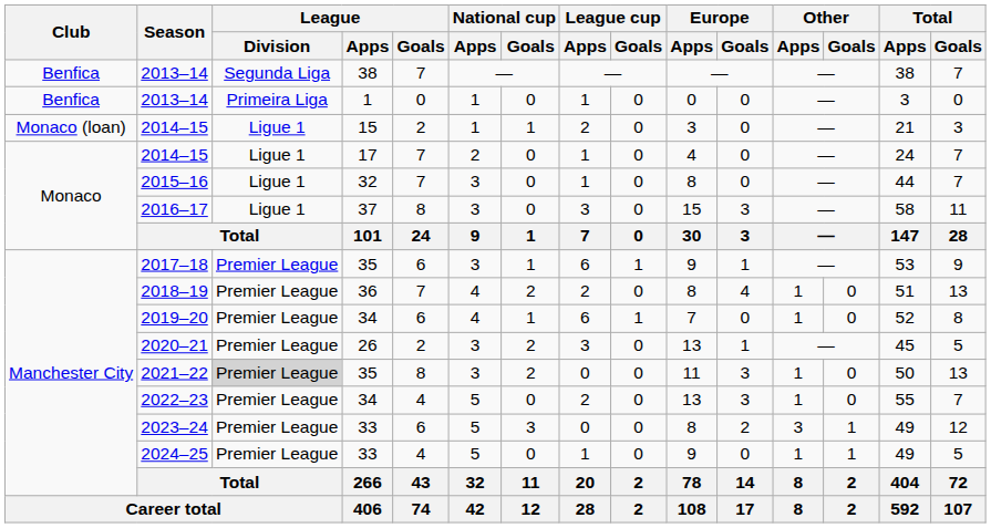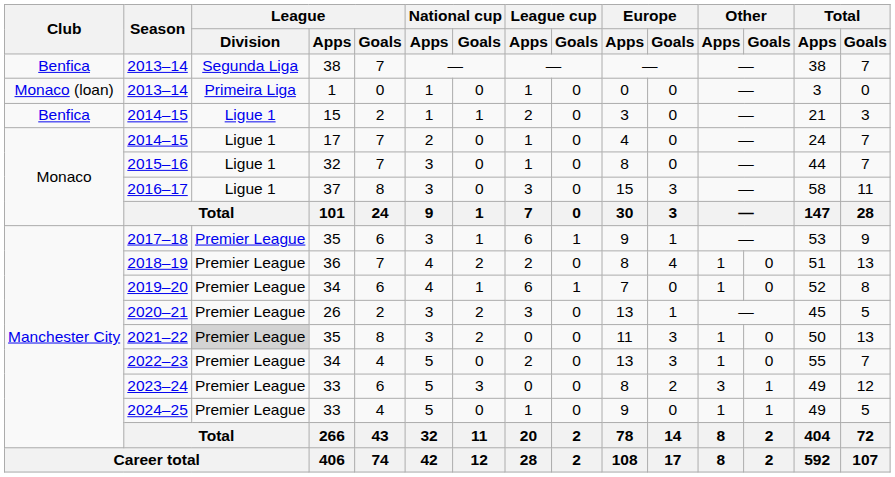2013–14 / 1 | Club: Benfica -> Monaco (loan)
2014–15 / 15 | Club: Monaco (loan) -> Benfica
